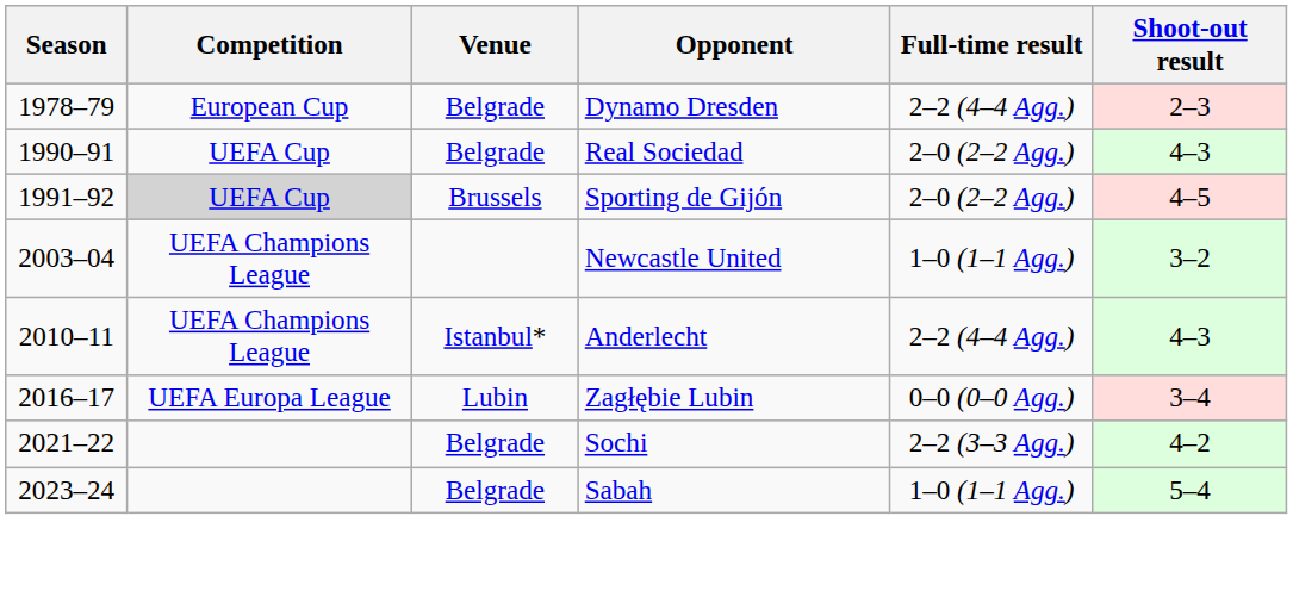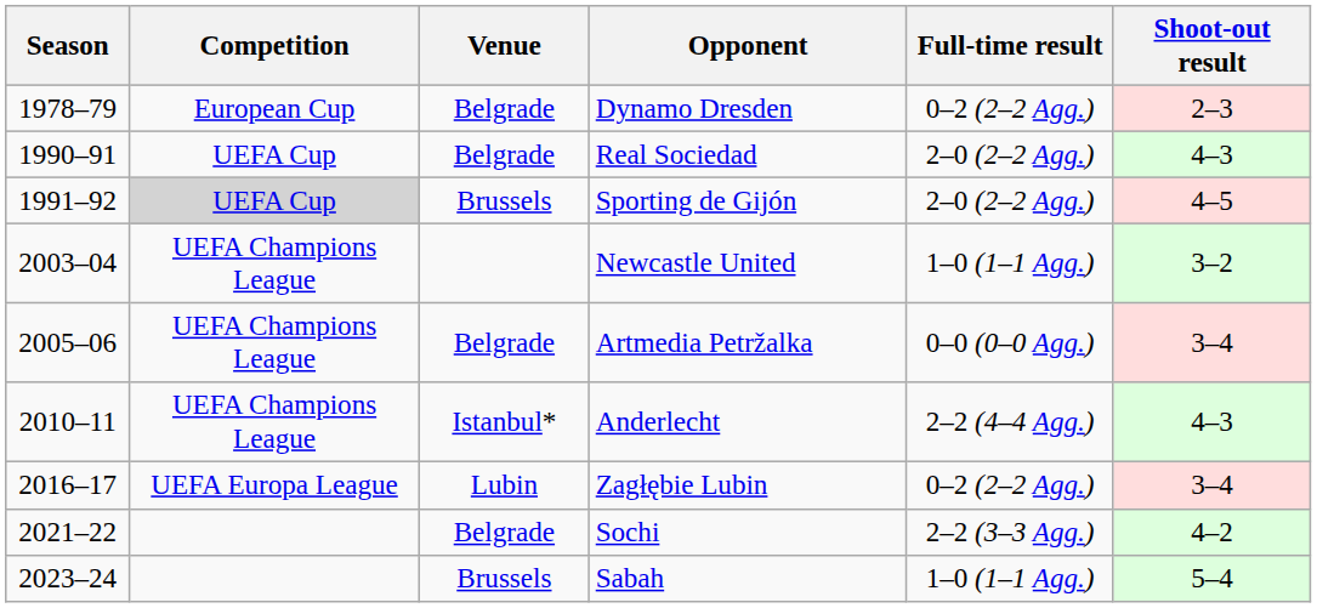Dynamo Dresden | Full-time result: 2–2 (4–4 Agg.) -> 0–2 (2–2 Agg.)
+ row: 2005–06 | UEFA Champions League | Belgrade | Artmedia Petržalka | 0–0 (0–0 Agg.) | 3–4
Zagłębie Lubin | Full-time result: 0–0 (0–0 Agg.) -> 0–2 (2–2 Agg.)
Sabah | Venue: Belgrade -> Brussels
